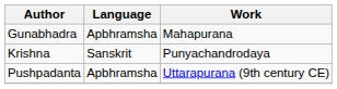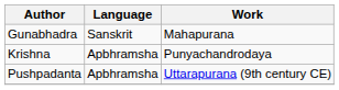Gunabhadra | Language: Apbhramsha -> Sanskrit
Krishna | Language: Sanskrit -> Apbhramsha
